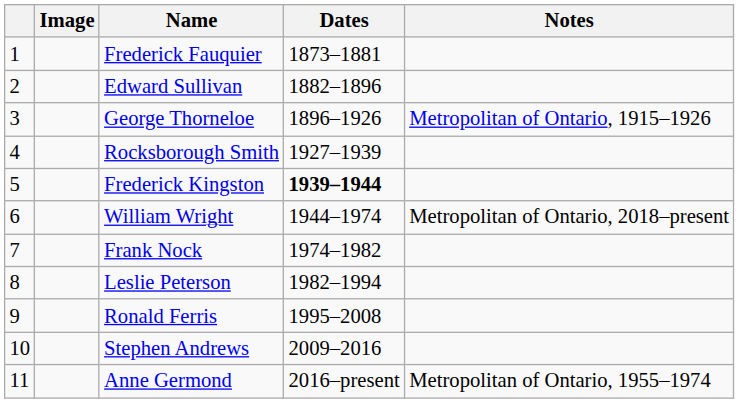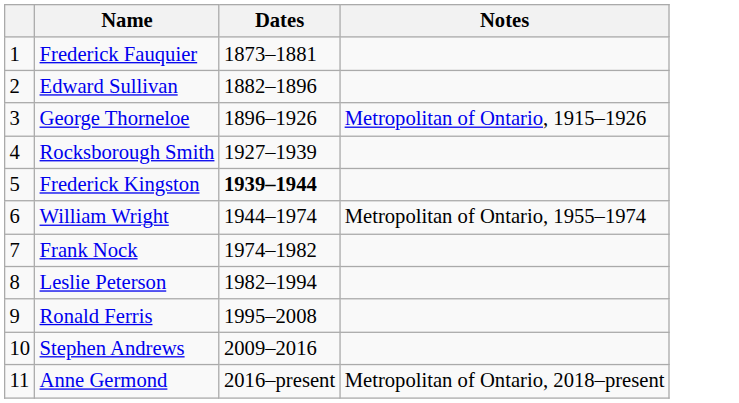- column: Image
William Wright | Notes: Metropolitan of Ontario, 2018–present -> Metropolitan of Ontario, 1955–1974
Anne Germond | Notes: Metropolitan of Ontario, 1955–1974 -> Metropolitan of Ontario, 2018–present
